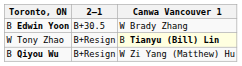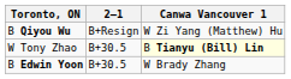rows swapped: B Qiyou Wu <-> B Edwin Yoon
W Tony Zhao | 2–1: B+Resign -> B+30.5
